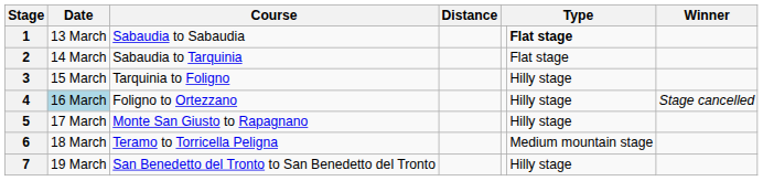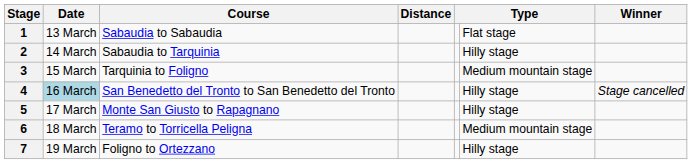1 | column 6: bold -> normal
2 | column 6: Flat stage -> Hilly stage
3 | column 6: Hilly stage -> Medium mountain stage
4 | Course: Foligno to Ortezzano -> San Benedetto del Tronto to San Benedetto del Tronto
7 | Course: San Benedetto del Tronto to San Benedetto del Tronto -> Foligno to Ortezzano
